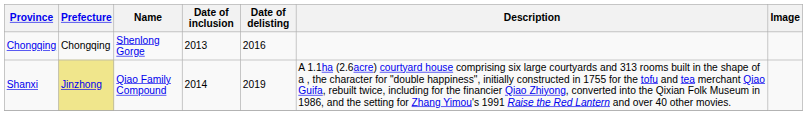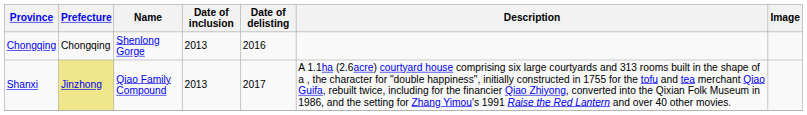Shanxi | Date of inclusion: 2014 -> 2013
Shanxi | Date of delisting: 2019 -> 2017
